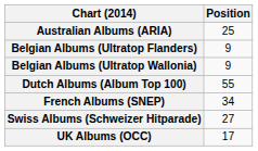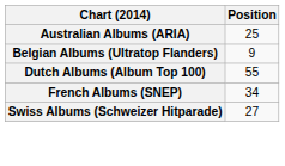- row: Belgian Albums (Ultratop Wallonia) | 9
- row: UK Albums (OCC) | 17
